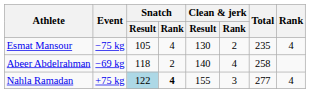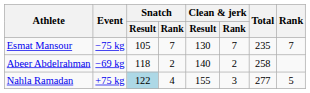Esmat Mansour | Snatch / Rank: 4 -> 7
Esmat Mansour | Clean & jerk / Rank: 2 -> 7
Esmat Mansour | Rank: 4 -> 7
Abeer Abdelrahman | Clean & jerk / Rank: 4 -> 2
Nahla Ramadan | Snatch / Rank: bold -> normal
Nahla Ramadan | Rank: 4 -> 5
